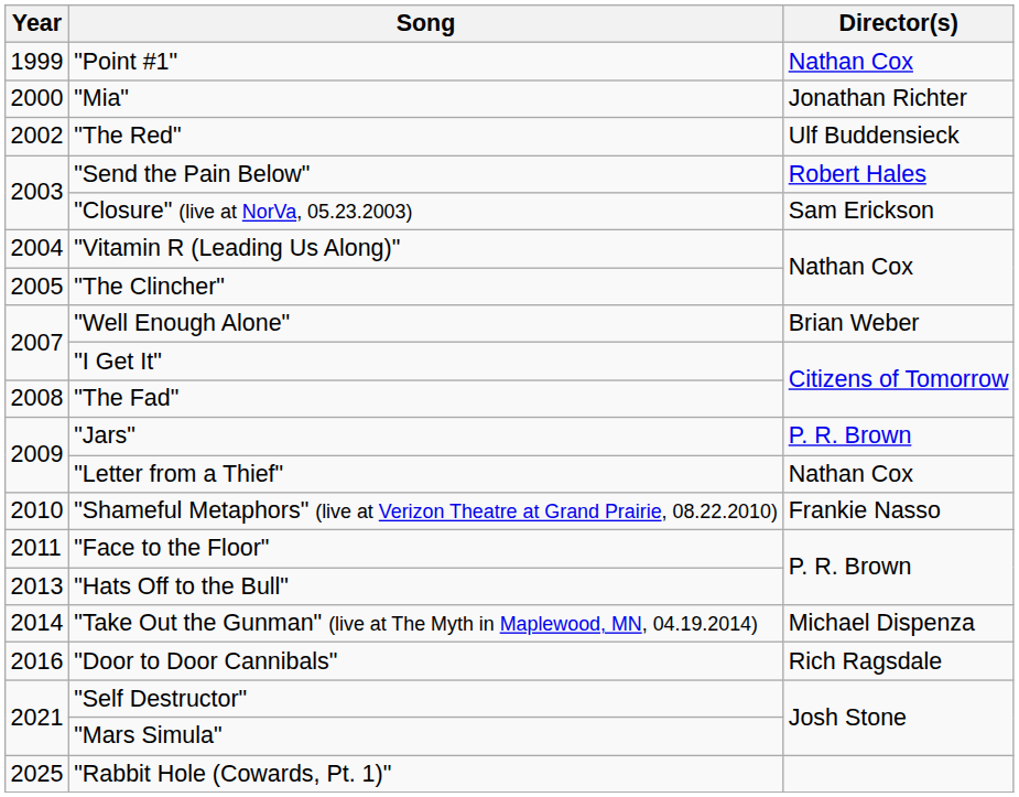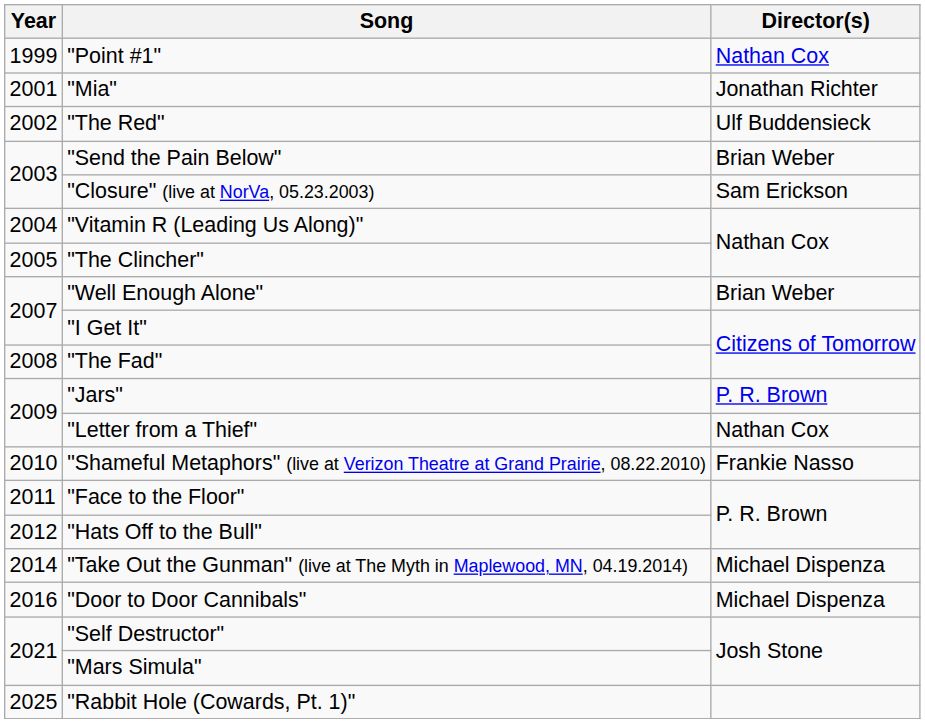"Mia" | Year: 2000 -> 2001
"Send the Pain Below" | Director(s): Robert Hales -> Brian Weber
"Hats Off to the Bull" | Year: 2013 -> 2012
"Door to Door Cannibals" | Director(s): Rich Ragsdale -> Michael Dispenza
